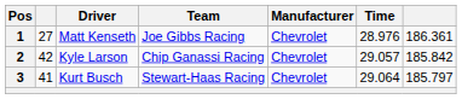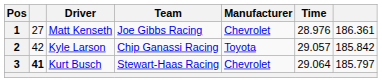2 | Manufacturer: Chevrolet -> Toyota
3 | column 2: normal -> bold
